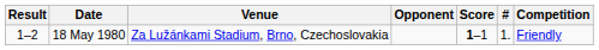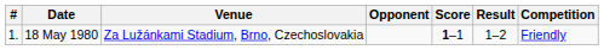columns swapped: # <-> Result
